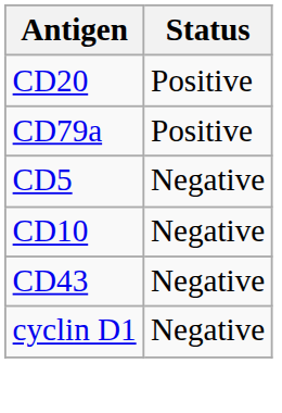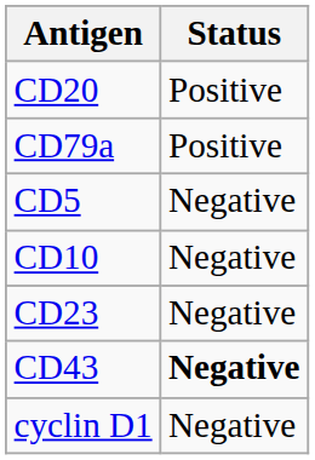+ row: CD23 | Negative
CD43 | Status: normal -> bold
